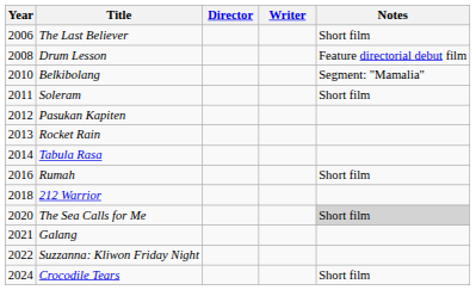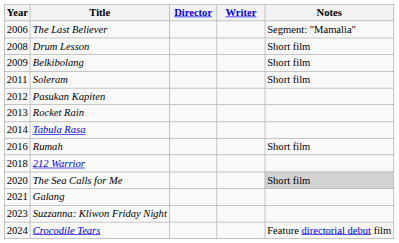The Last Believer | Notes: Short film -> Segment: "Mamalia"
Drum Lesson | Notes: Feature directorial debut film -> Short film
Belkibolang | Year: 2010 -> 2009
Belkibolang | Notes: Segment: "Mamalia" -> Short film
Suzzanna: Kliwon Friday Night | Year: 2022 -> 2023
Crocodile Tears | Notes: Short film -> Feature directorial debut film
